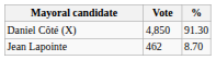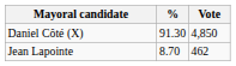columns swapped: Vote <-> %
